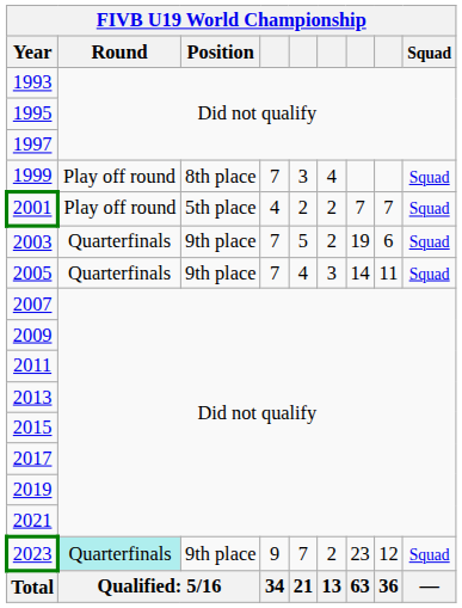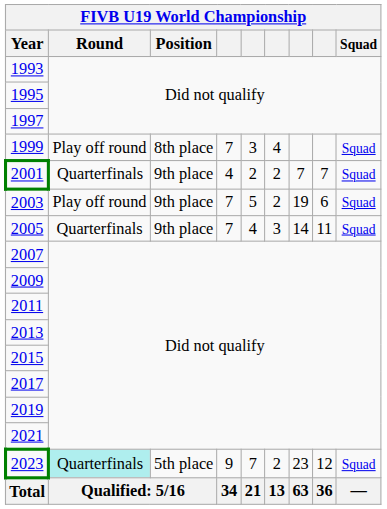2001 | Round: Play off round -> Quarterfinals
2001 | Position: 5th place -> 9th place
2003 | Round: Quarterfinals -> Play off round
2023 | Position: 9th place -> 5th place
